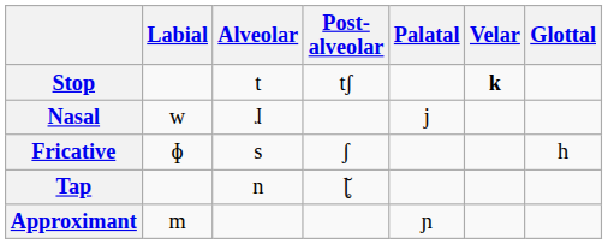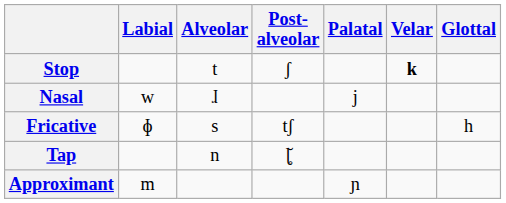Stop | Post- alveolar: tʃ -> ʃ
Fricative | Post- alveolar: ʃ -> tʃ
